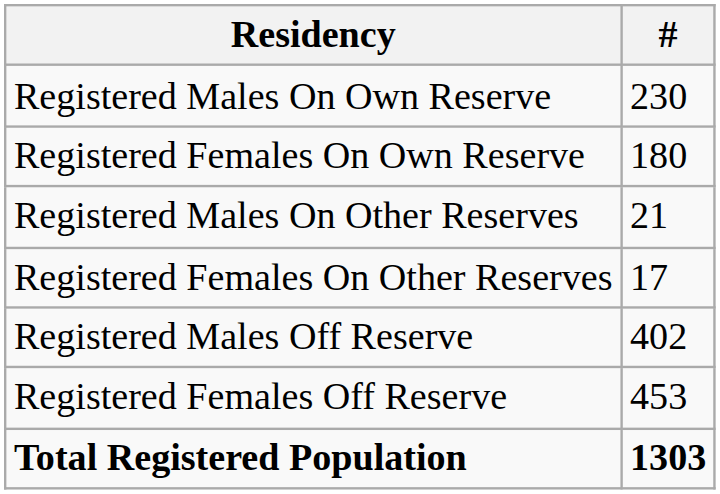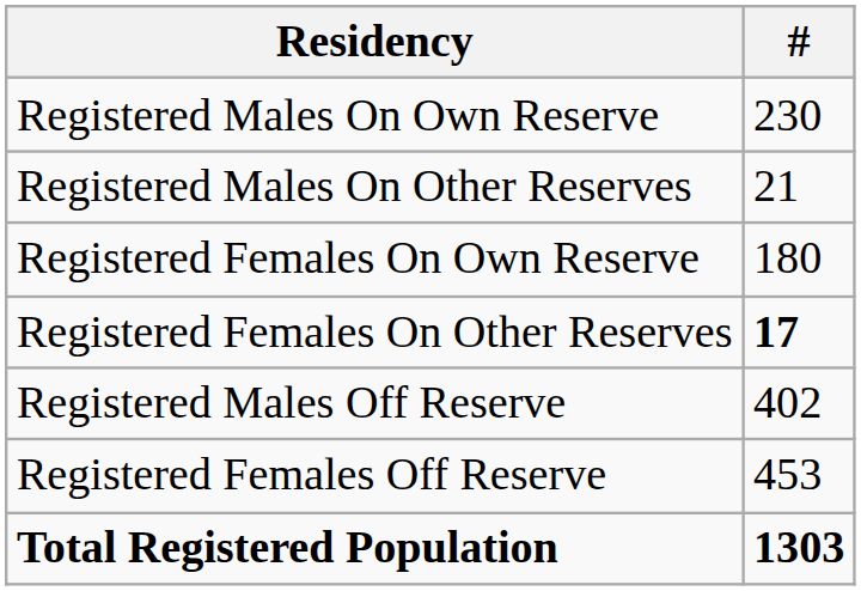rows swapped: Registered Females On Own Reserve <-> Registered Males On Other Reserves
Registered Females On Other Reserves | #: normal -> bold
